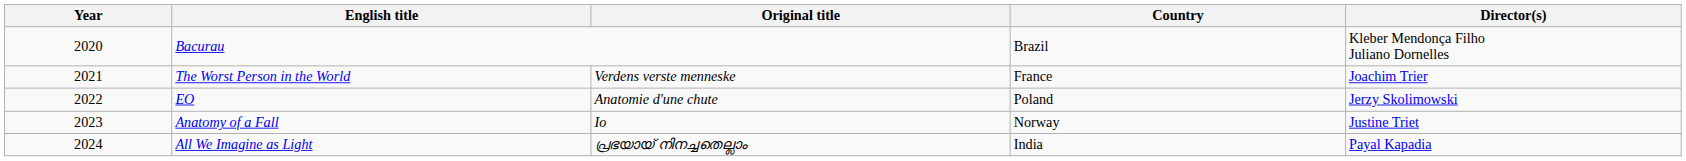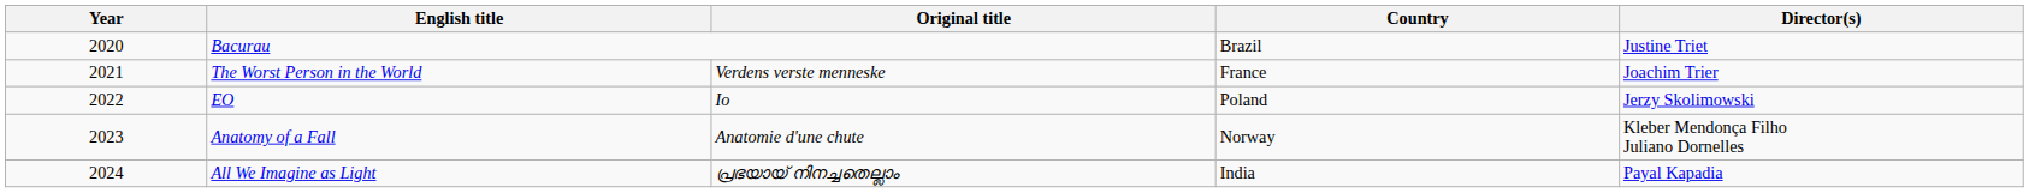Bacurau | Director(s): Kleber Mendonça Filho Juliano Dornelles -> Justine Triet
EO | Original title: Anatomie d'une chute -> Io
Anatomy of a Fall | Original title: Io -> Anatomie d'une chute
Anatomy of a Fall | Director(s): Justine Triet -> Kleber Mendonça Filho Juliano Dornelles
